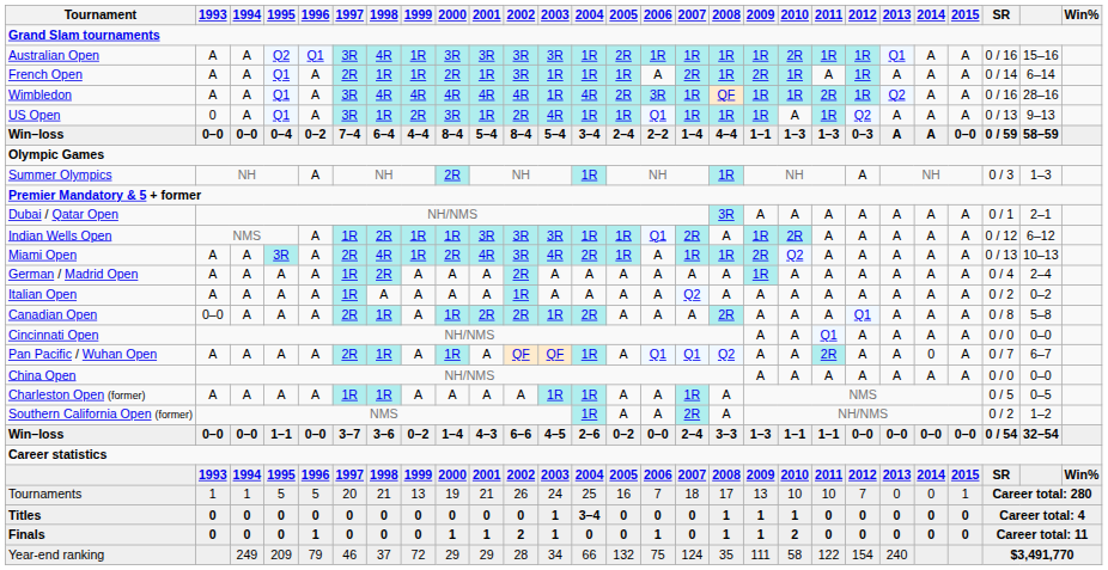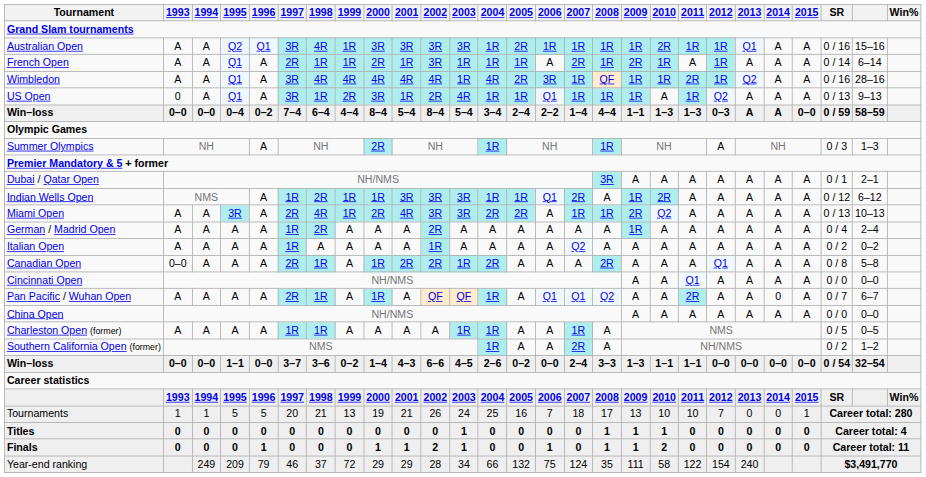Miami Open | 2003: 4R -> 3R
Miami Open | 2005: 1R -> 2R
Titles | 2004: 3–4 -> 0
